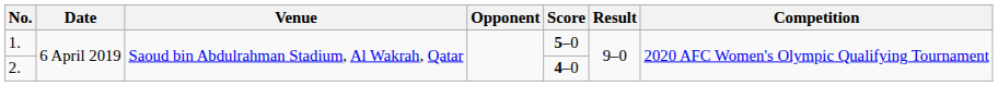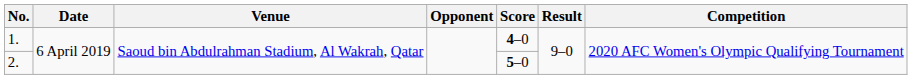1. | Score: 5–0 -> 4–0
2. | Score: 4–0 -> 5–0
